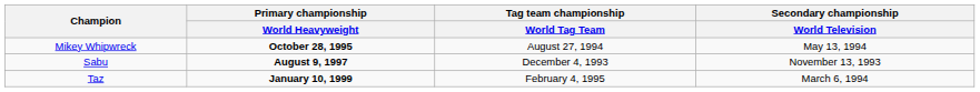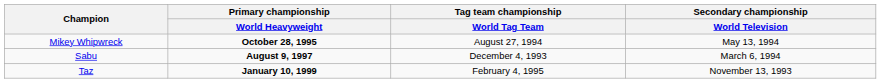Sabu | Secondary championship / World Television: November 13, 1993 -> March 6, 1994
Taz | Secondary championship / World Television: March 6, 1994 -> November 13, 1993
